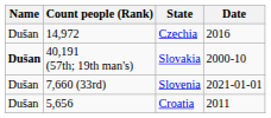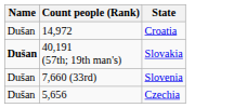- column: Date | 2016 | 2000-10 | 2021-01-01 | 2011
14,972 | State: Czechia -> Croatia
5,656 | State: Croatia -> Czechia
